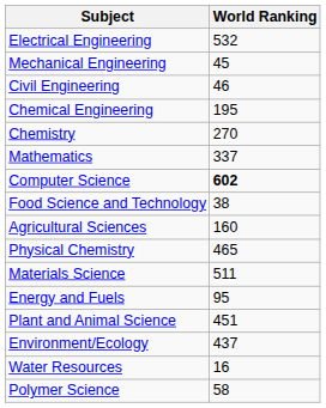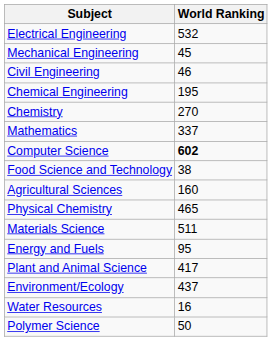Plant and Animal Science | World Ranking: 451 -> 417
Polymer Science | World Ranking: 58 -> 50
